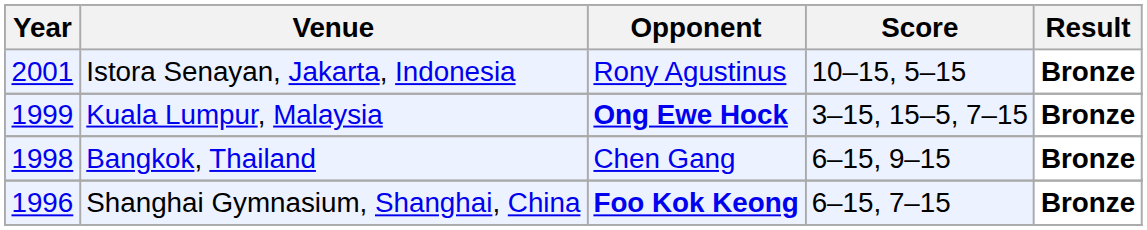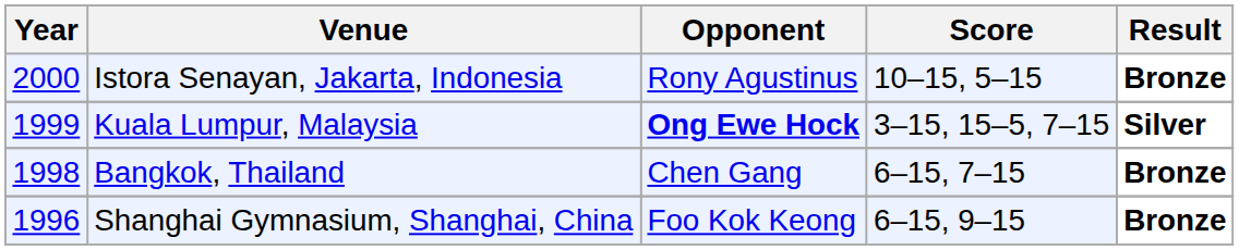Istora Senayan, Jakarta, Indonesia | Year: 2001 -> 2000
Kuala Lumpur, Malaysia | Result: Bronze -> Silver
Bangkok, Thailand | Score: 6–15, 9–15 -> 6–15, 7–15
Shanghai Gymnasium, Shanghai, China | Opponent: bold -> normal
Shanghai Gymnasium, Shanghai, China | Score: 6–15, 7–15 -> 6–15, 9–15
